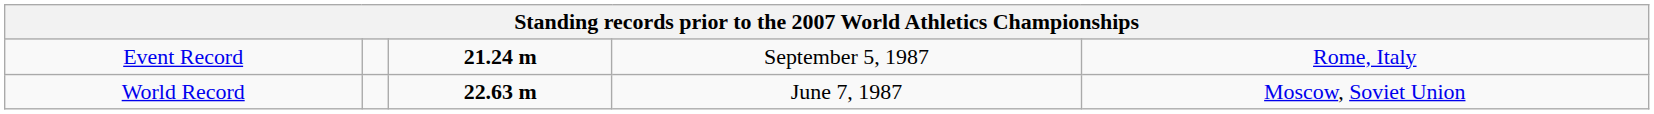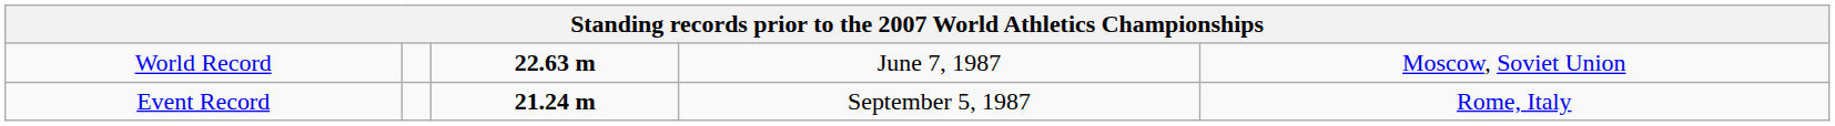rows swapped: World Record <-> Event Record
